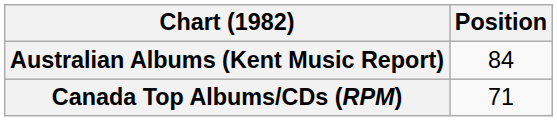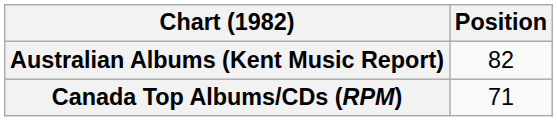Australian Albums (Kent Music Report) | Position: 84 -> 82
